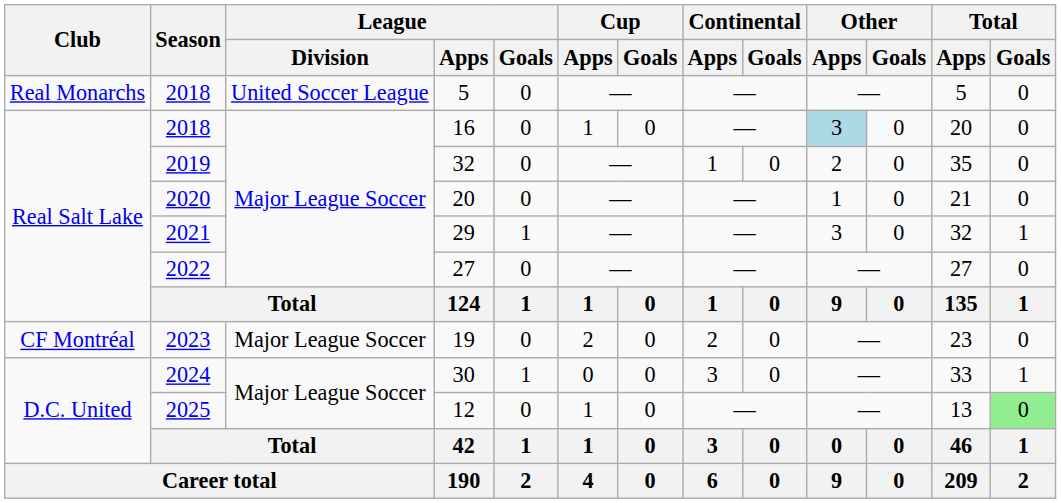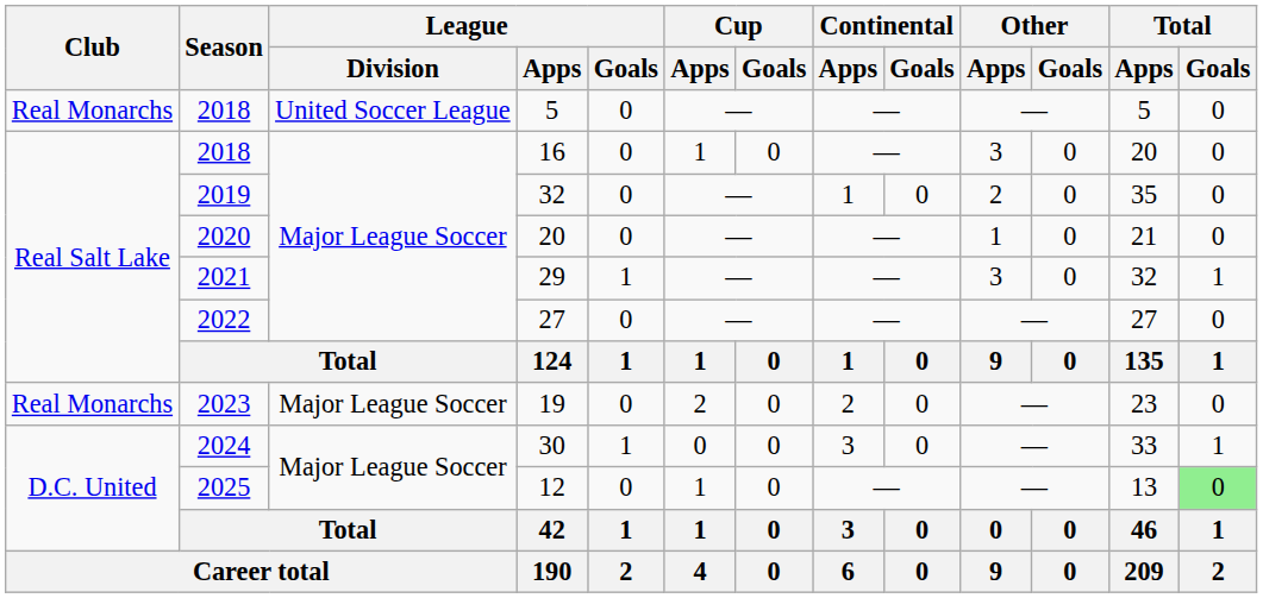16 | Other / Apps: lightblue background -> no background
19 | Club: CF Montréal -> Real Monarchs
